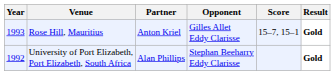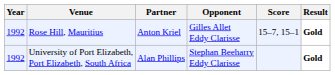Rose Hill, Mauritius | Year: 1993 -> 1992
